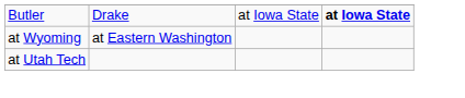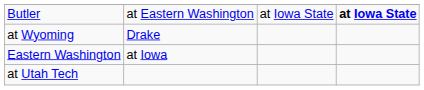Butler | column 2: Drake -> at Eastern Washington
at Wyoming | column 2: at Eastern Washington -> Drake
+ row: Eastern Washington | at Iowa
